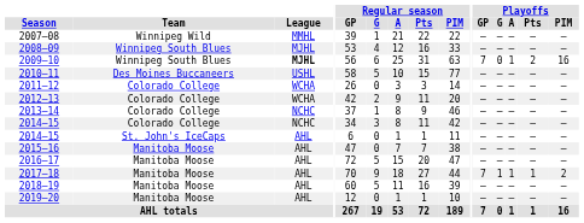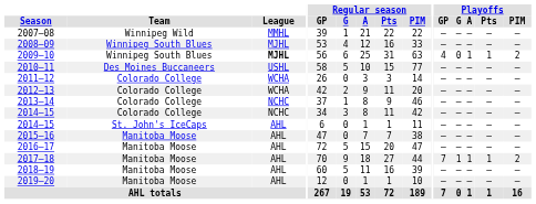2009–10 | Playoffs / GP: 7 -> 4
2009–10 | Playoffs / Pts: 2 -> 1
2009–10 | Playoffs / PIM: 16 -> 2
